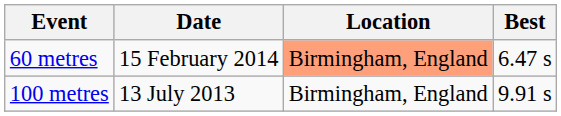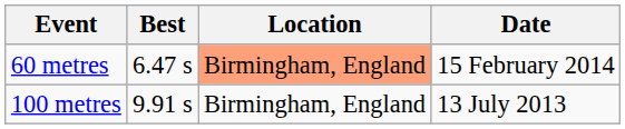columns swapped: Best <-> Date
